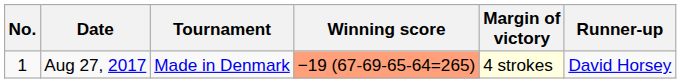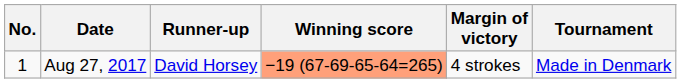columns swapped: Tournament <-> Runner-up
Aug 27, 2017 | Margin of victory: lightyellow background -> no background
